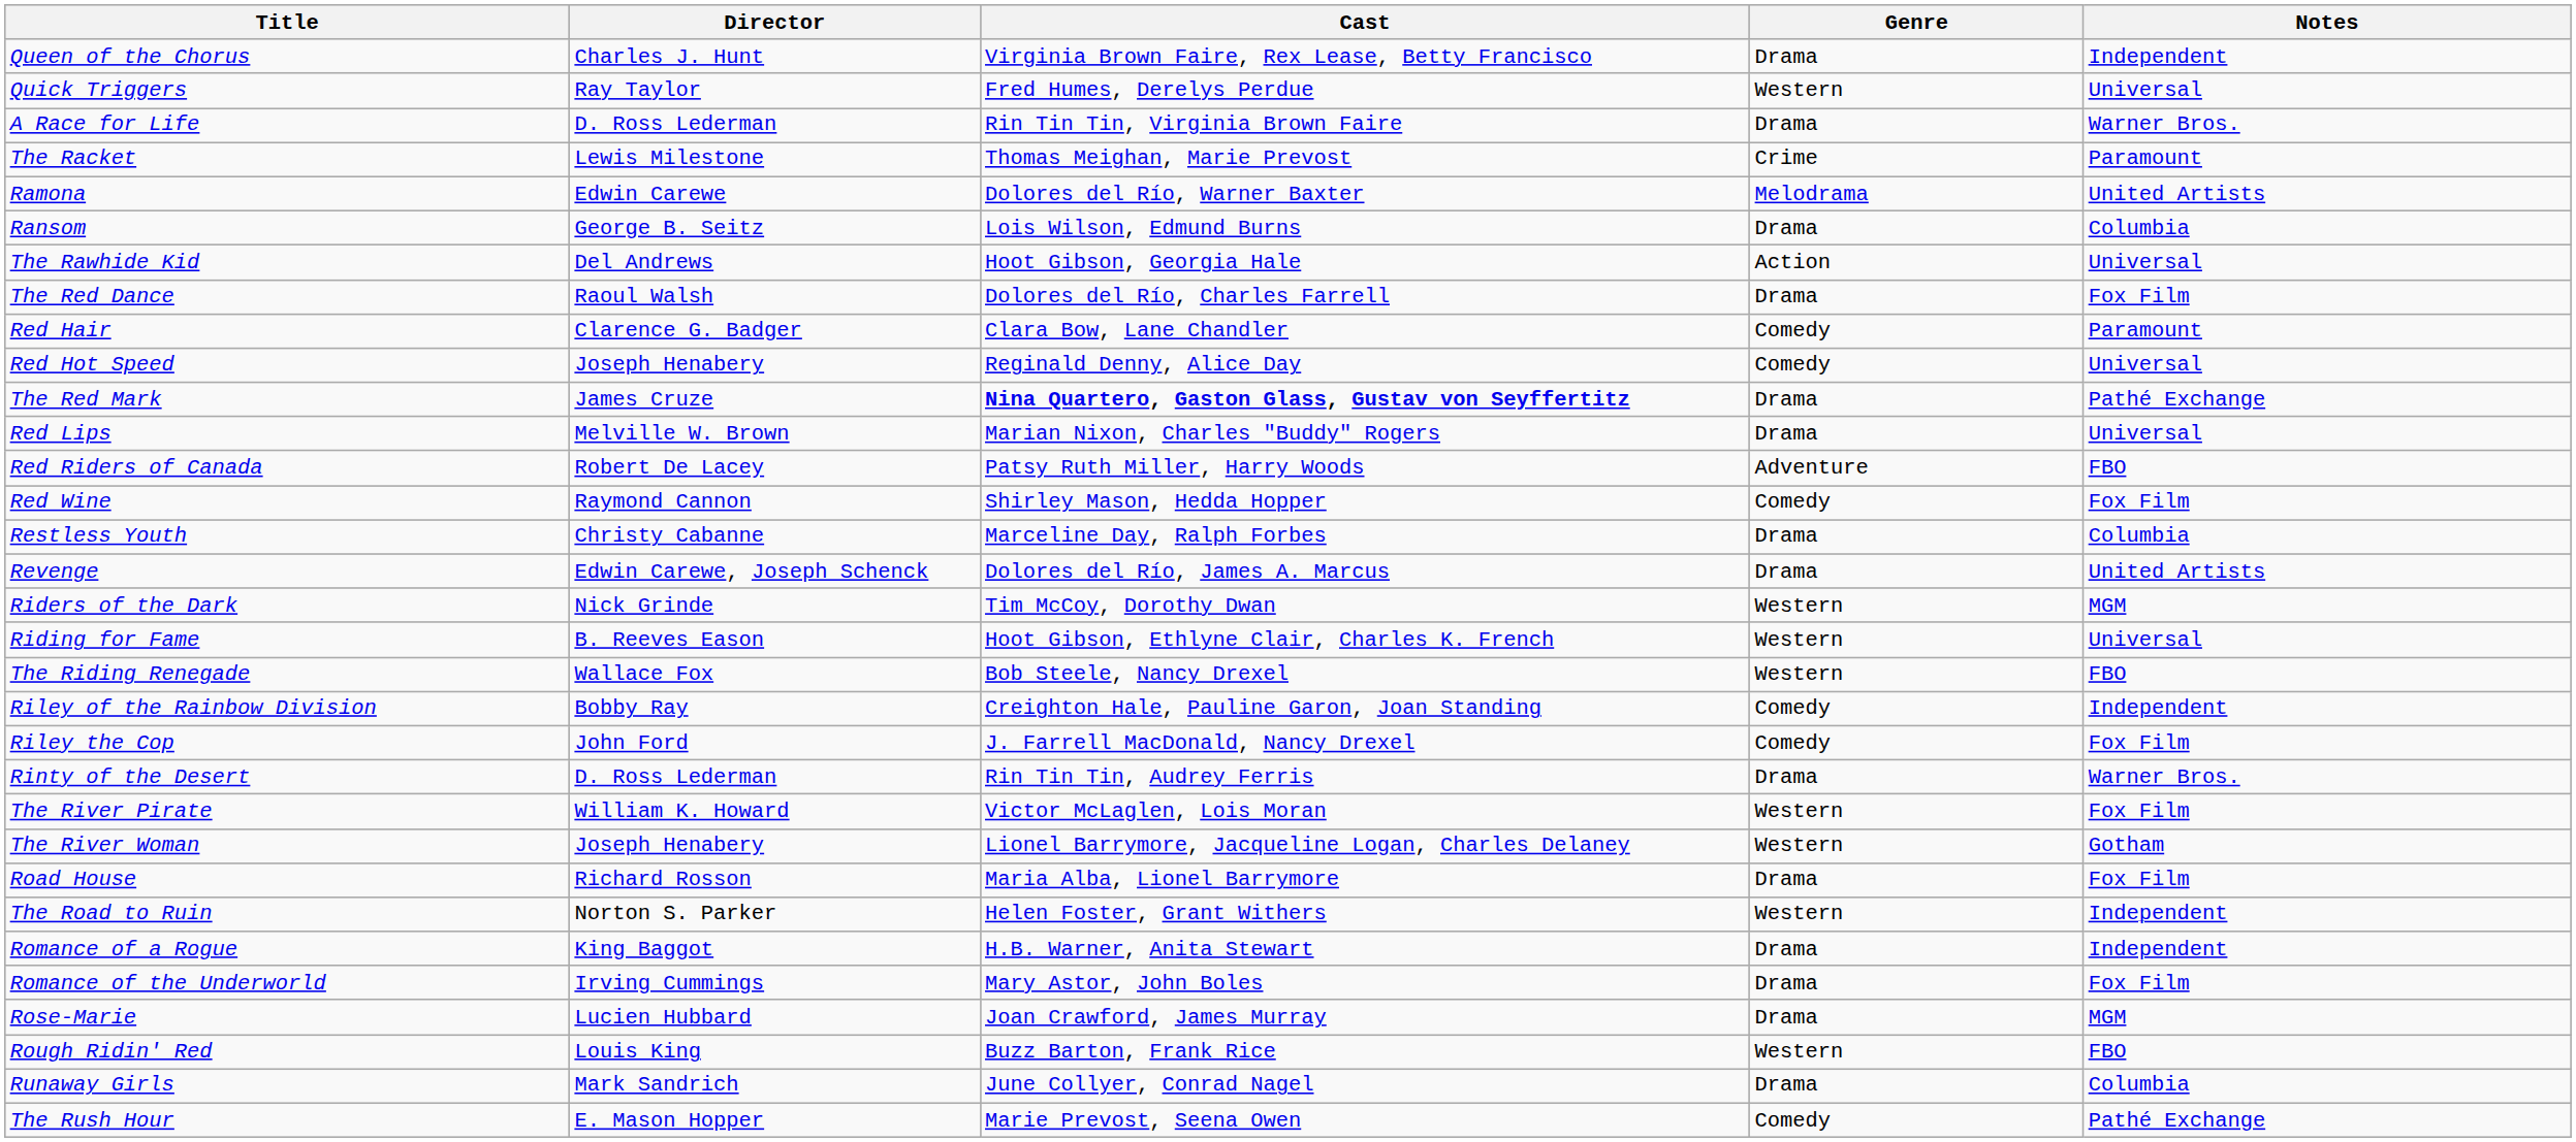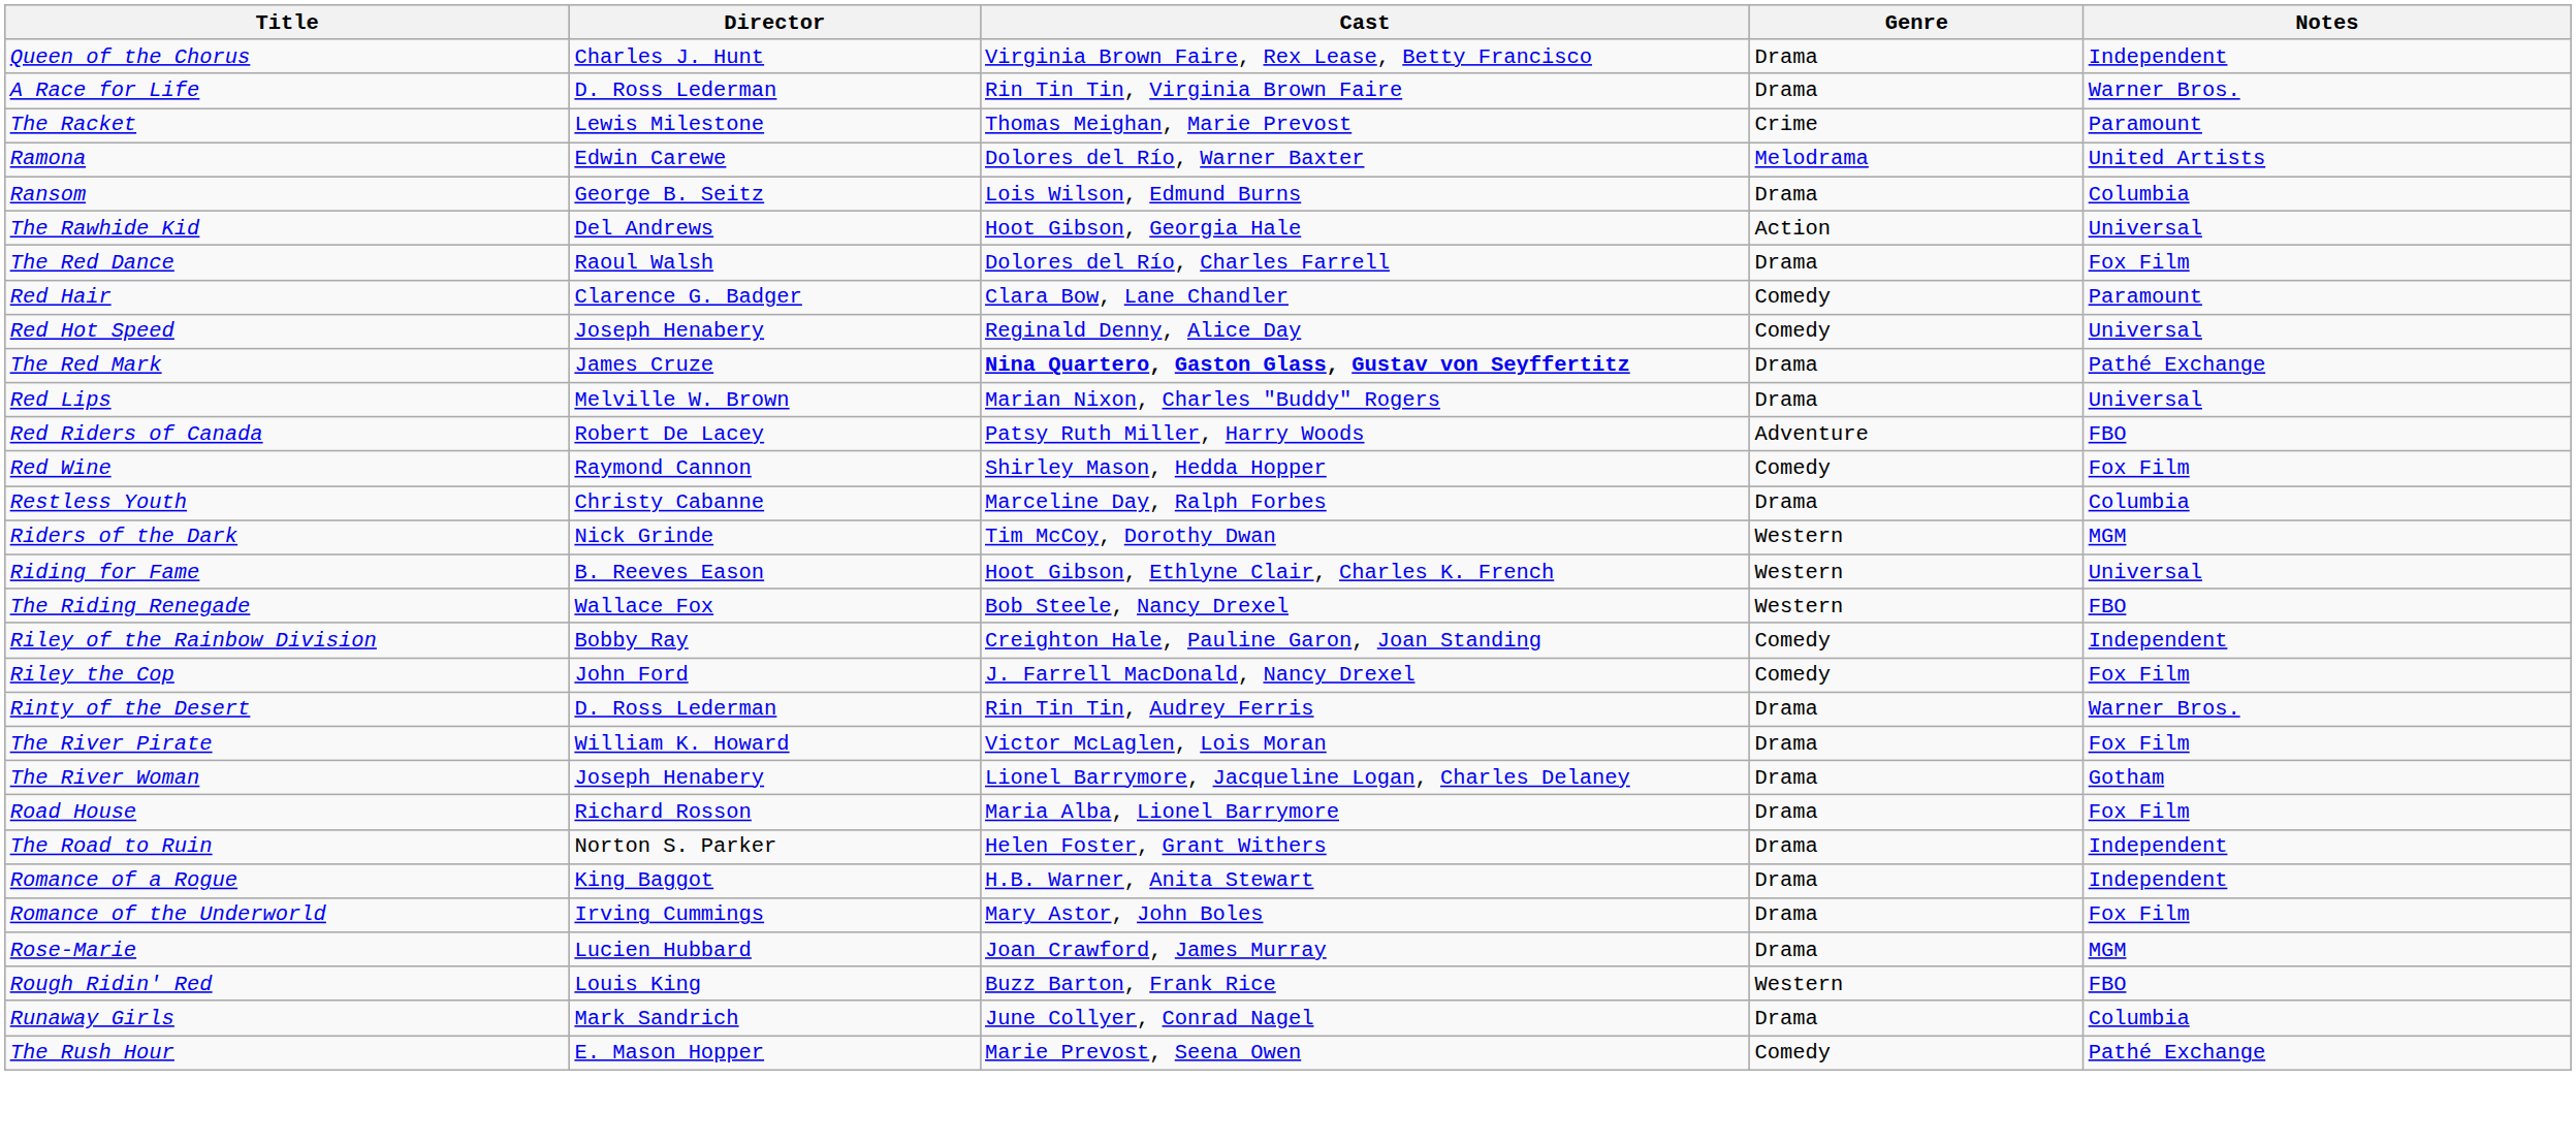- row: Quick Triggers | Ray Taylor | Fred Humes, Derelys Perdue | Western | Universal
- row: Revenge | Edwin Carewe, Joseph Schenck | Dolores del Río, James A. Marcus | Drama | United Artists
The River Pirate | Genre: Western -> Drama
The River Woman | Genre: Western -> Drama
The Road to Ruin | Genre: Western -> Drama
